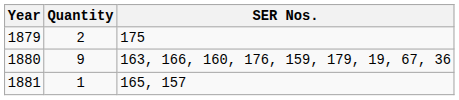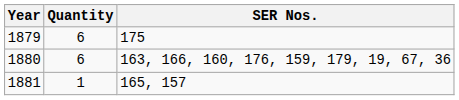1879 | Quantity: 2 -> 6
1880 | Quantity: 9 -> 6
